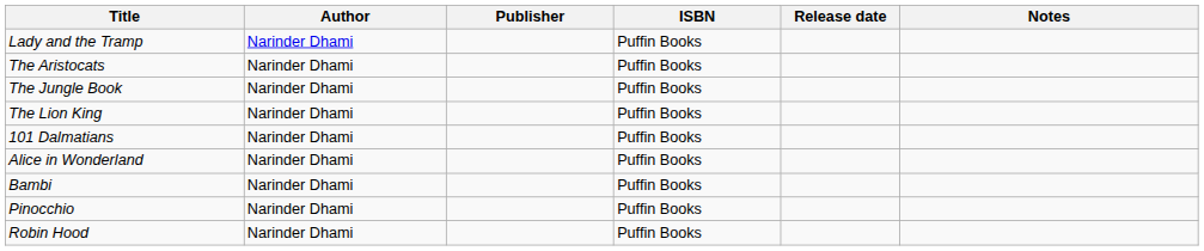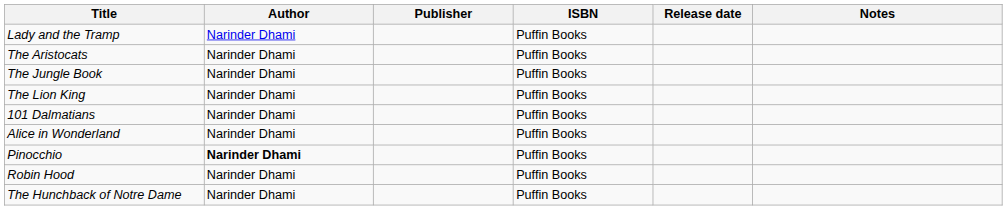- row: Bambi | Narinder Dhami | Puffin Books
Pinocchio | Author: normal -> bold
+ row: The Hunchback of Notre Dame | Narinder Dhami | Puffin Books
